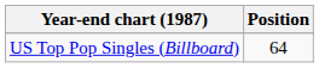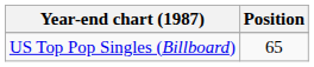US Top Pop Singles (Billboard) | Position: 64 -> 65
